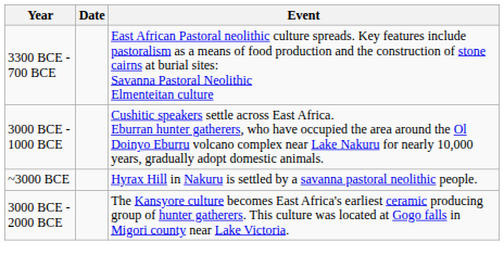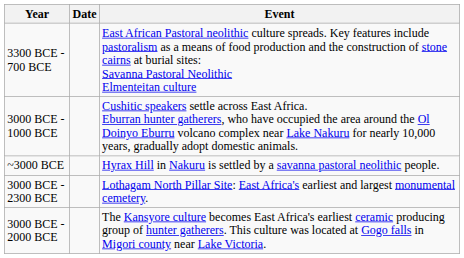+ row: 3000 BCE - 2300 BCE | Lothagam North Pillar Site: East Africa's earliest and largest monumental cemetery.
